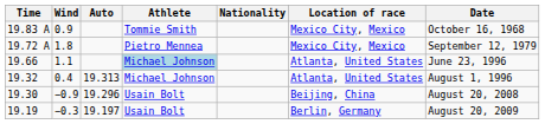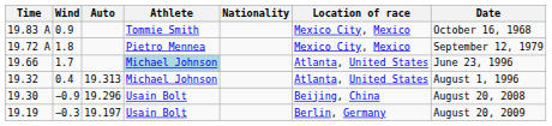19.66 | Wind: 1.1 -> 1.7
